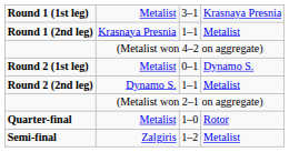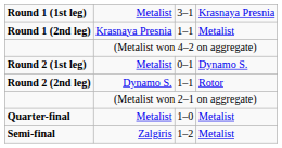Round 2 (2nd leg) | column 4: Metalist -> Rotor
Quarter-final | column 4: Rotor -> Metalist
